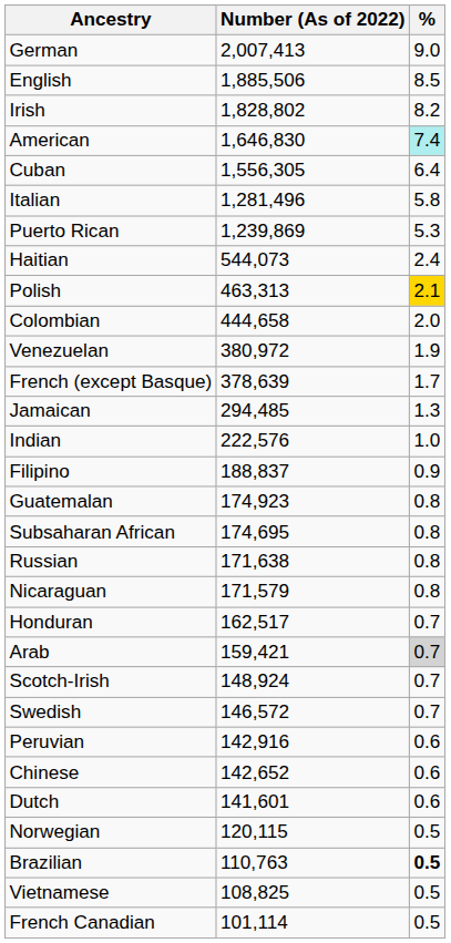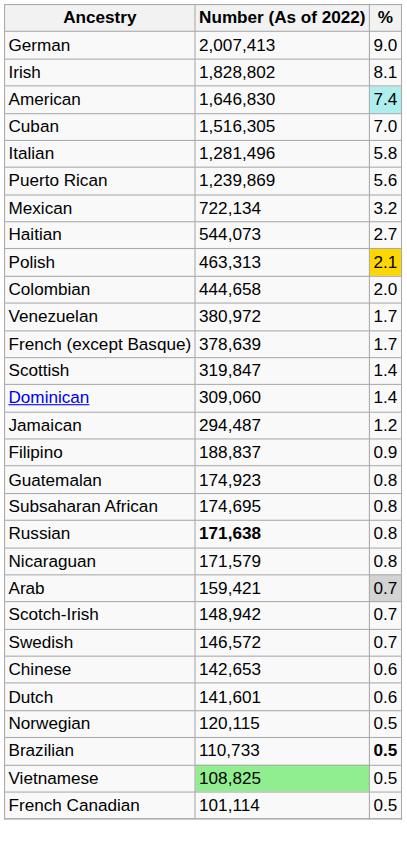- row: English | 1,885,506 | 8.5
Irish | %: 8.2 -> 8.1
Cuban | Number (As of 2022): 1,556,305 -> 1,516,305
Cuban | %: 6.4 -> 7.0
Puerto Rican | %: 5.3 -> 5.6
+ row: Mexican | 722,134 | 3.2
Haitian | %: 2.4 -> 2.7
Venezuelan | %: 1.9 -> 1.7
+ row: Scottish | 319,847 | 1.4
+ row: Dominican | 309,060 | 1.4
Jamaican | Number (As of 2022): 294,485 -> 294,487
Jamaican | %: 1.3 -> 1.2
- row: Indian | 222,576 | 1.0
Russian | Number (As of 2022): normal -> bold
- row: Honduran | 162,517 | 0.7
Scotch-Irish | Number (As of 2022): 148,924 -> 148,942
- row: Peruvian | 142,916 | 0.6
Chinese | Number (As of 2022): 142,652 -> 142,653
Brazilian | Number (As of 2022): 110,763 -> 110,733
Vietnamese | Number (As of 2022): no background -> lightgreen background
